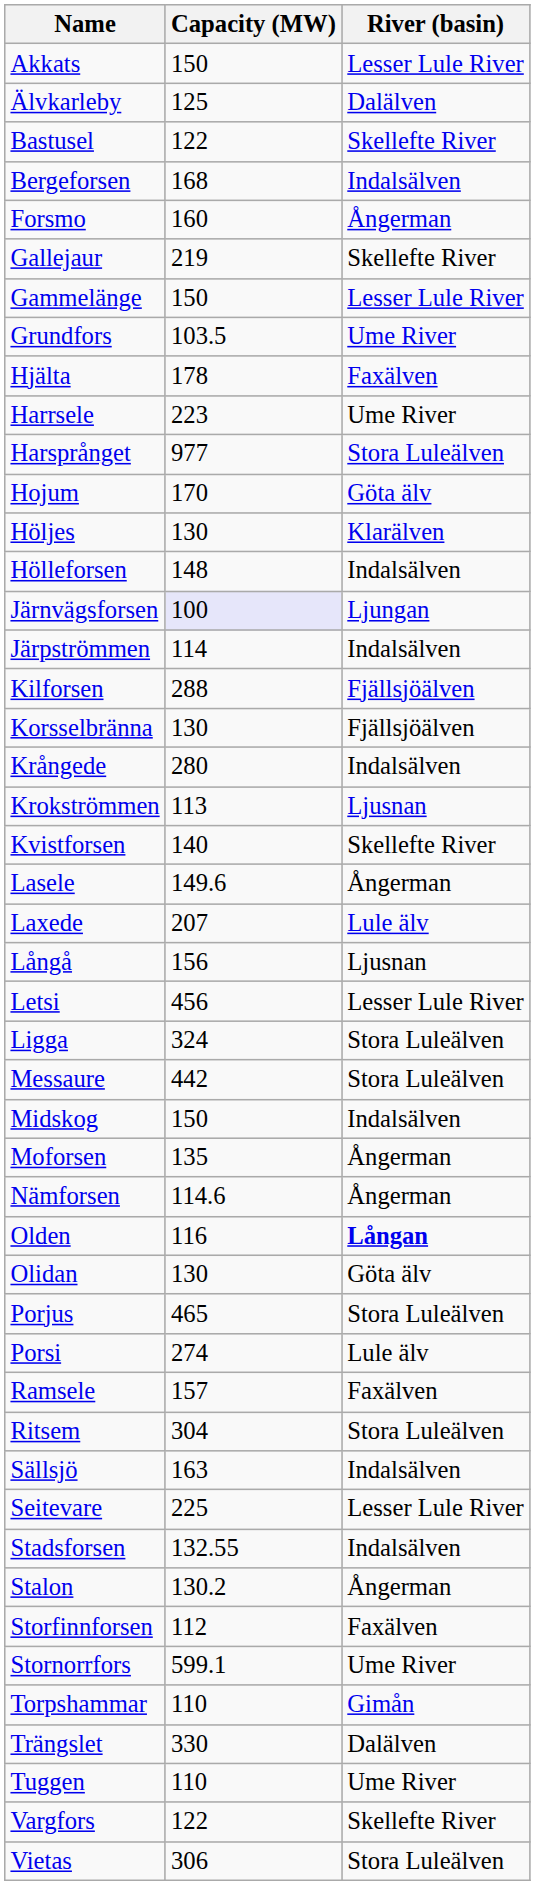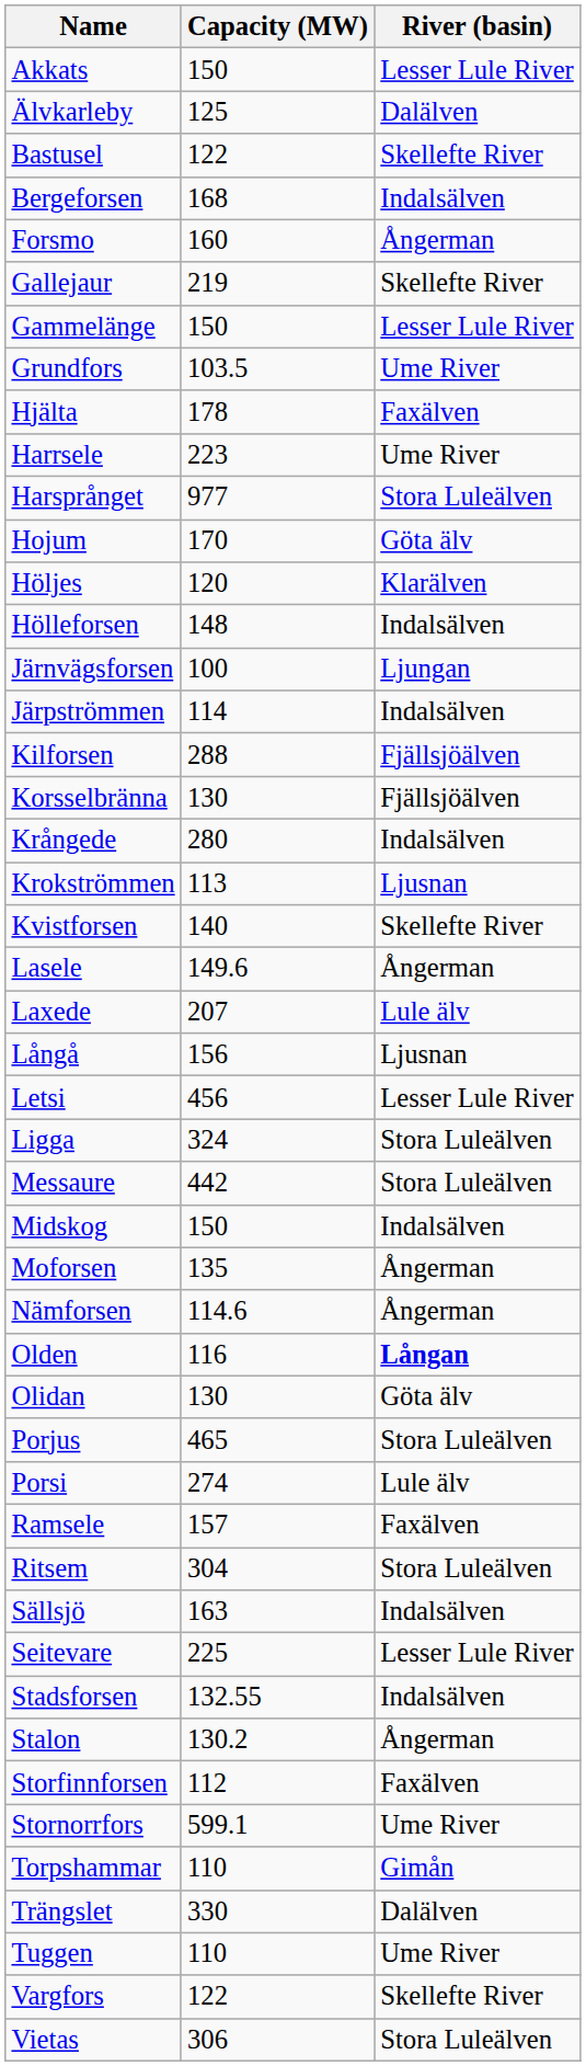Höljes | Capacity (MW): 130 -> 120
Järnvägsforsen | Capacity (MW): lavender background -> no background
